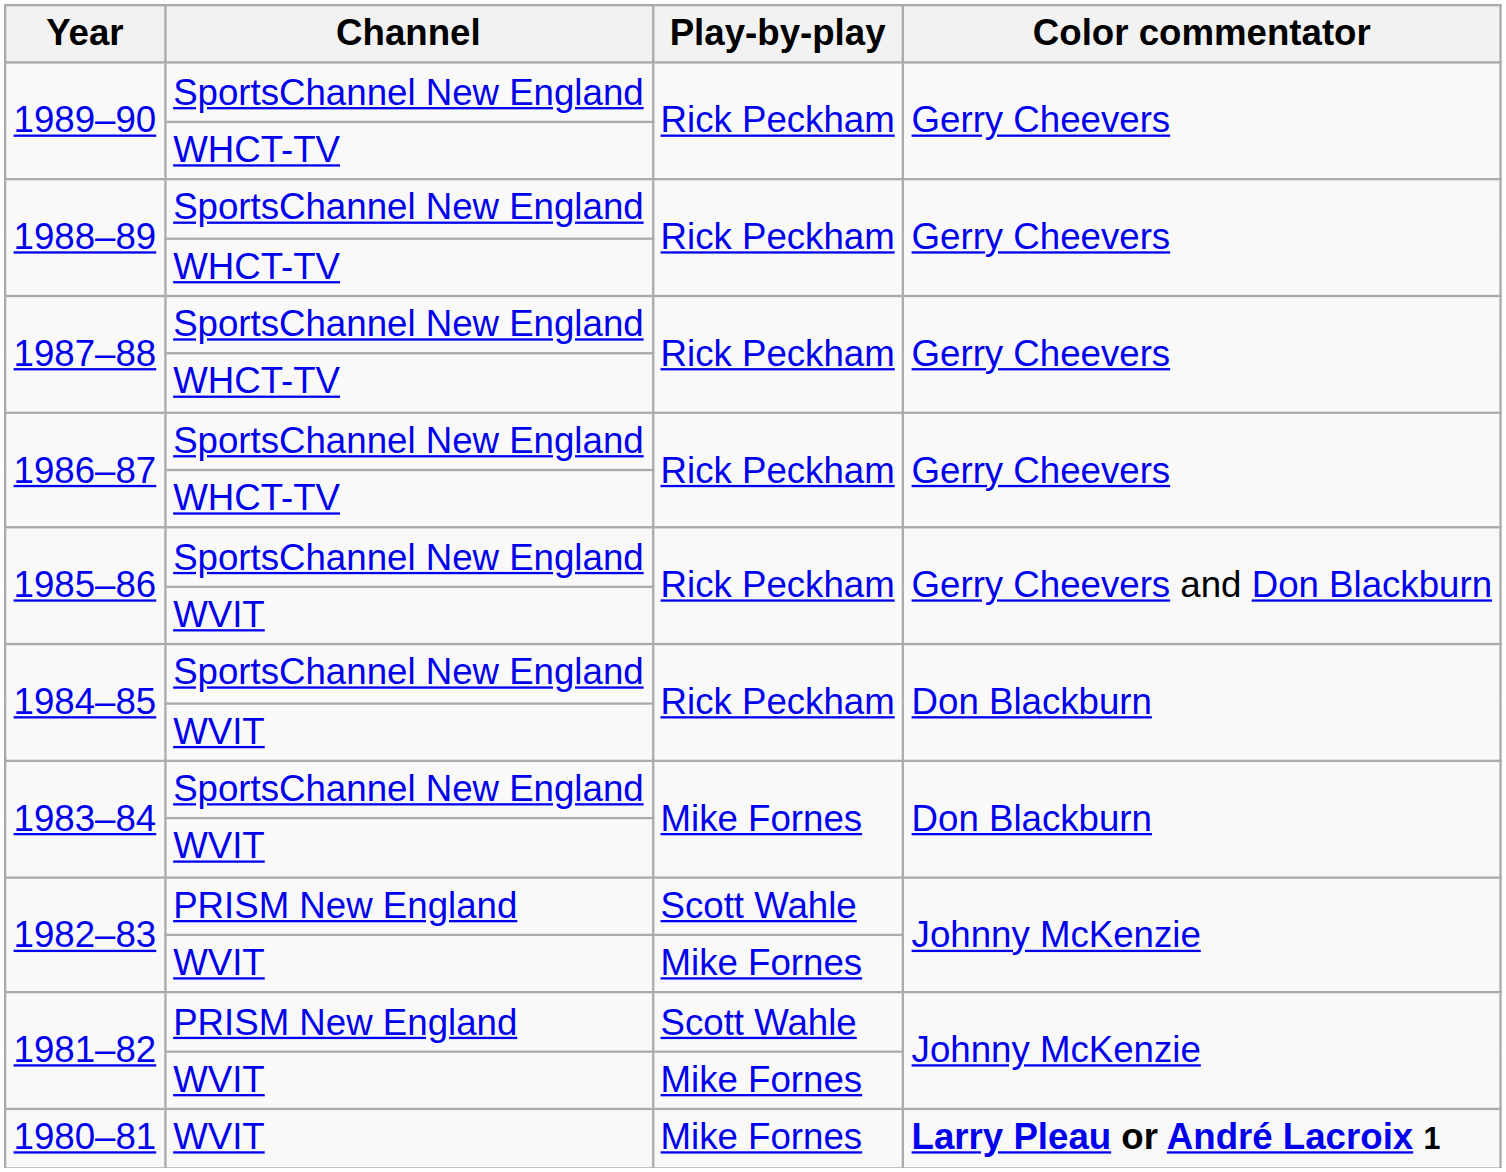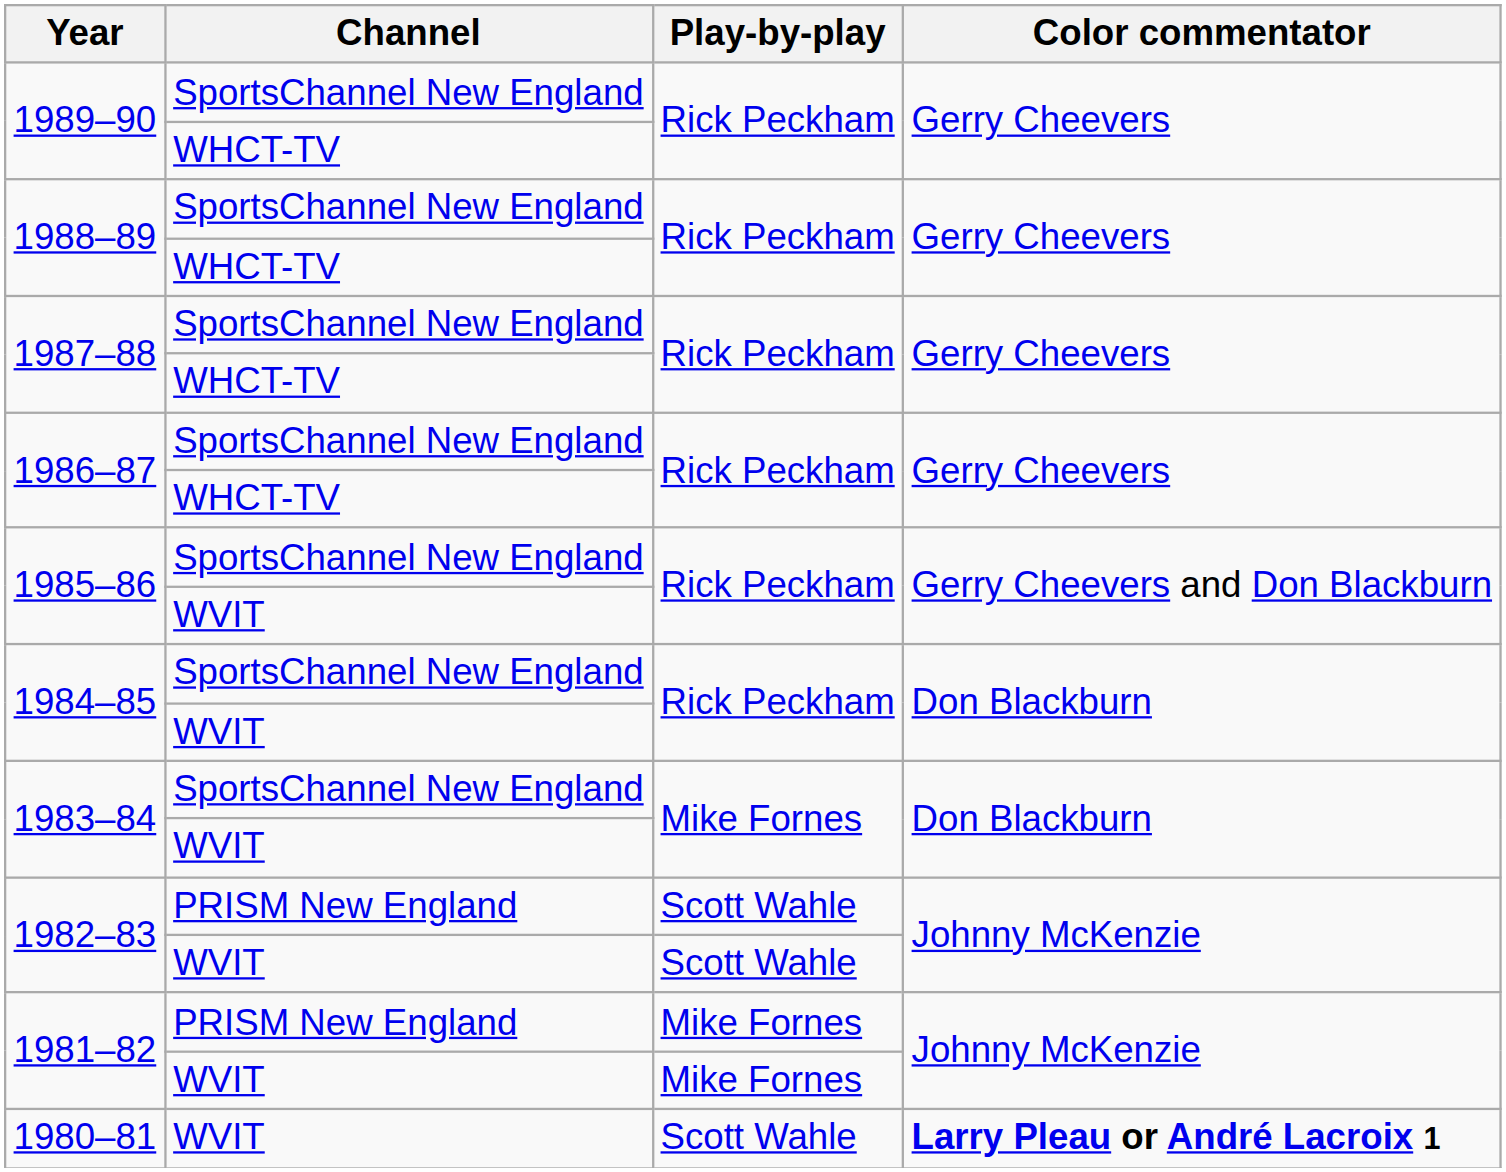1982–83 / WVIT | Play-by-play: Mike Fornes -> Scott Wahle
1981–82 / PRISM New England | Play-by-play: Scott Wahle -> Mike Fornes
1980–81 | Play-by-play: Mike Fornes -> Scott Wahle
